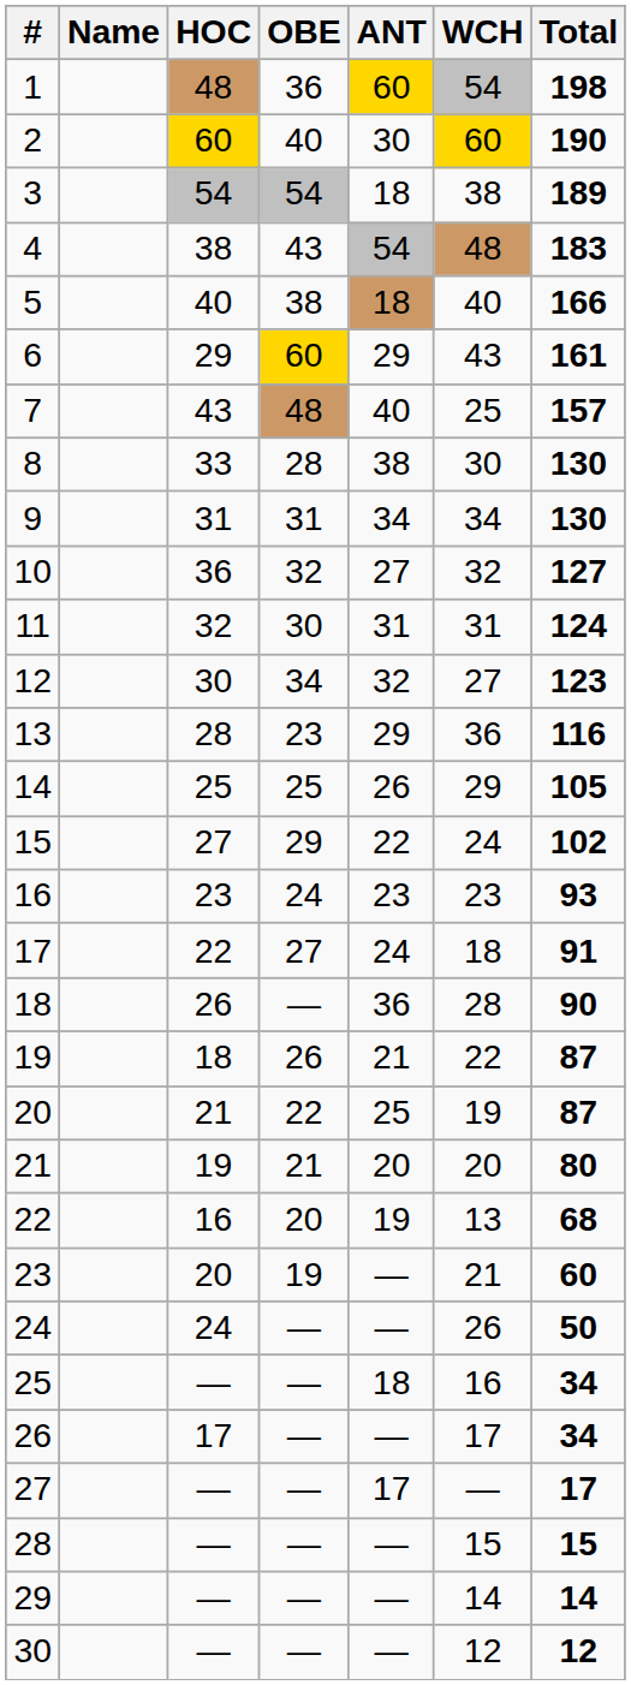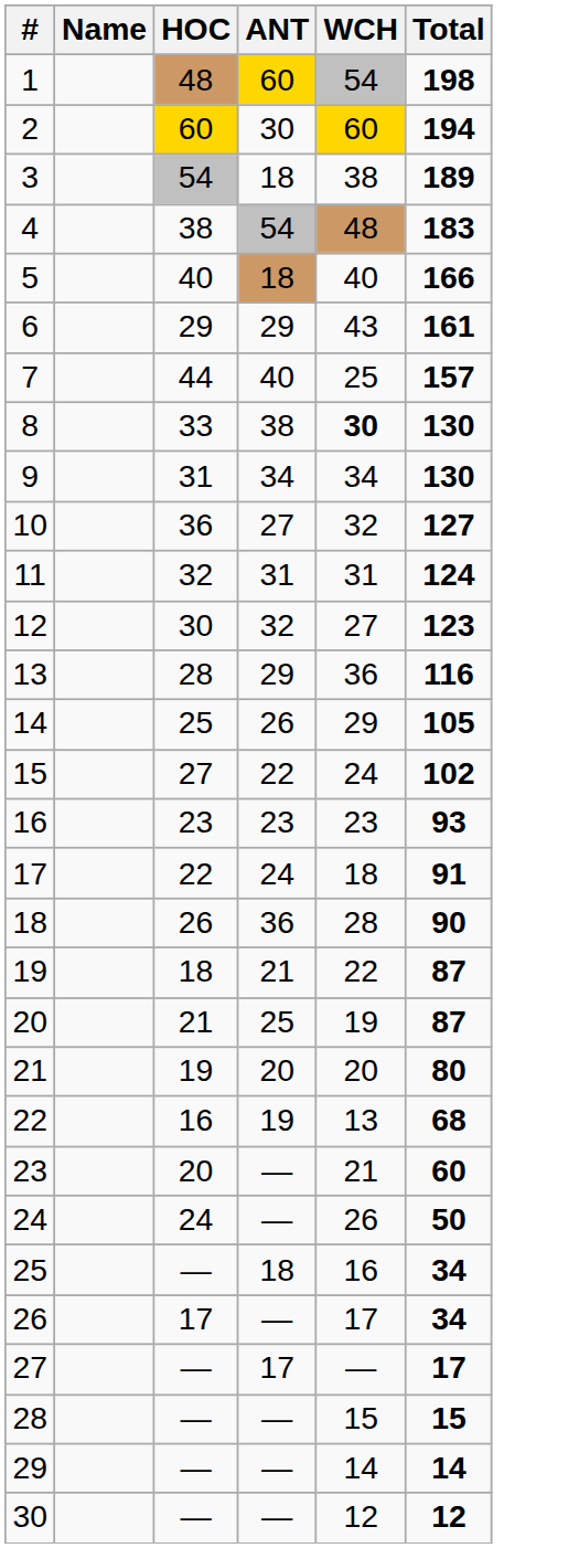- column: OBE | 36 | 40 | 54 | 43 | 38 | 60 | 48 | 28 | 31 | 32 | 30 | 34 | 23 | 25 | 29 | 24 | 27 | — | 26 | 22 | 21 | 20 | 19 | — | — | — | — | — | — | —
2 | Total: 190 -> 194
7 | HOC: 43 -> 44
8 | WCH: normal -> bold
